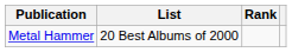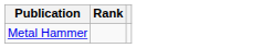- column: List | 20 Best Albums of 2000
